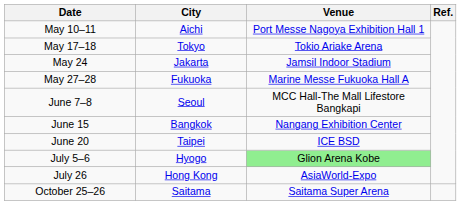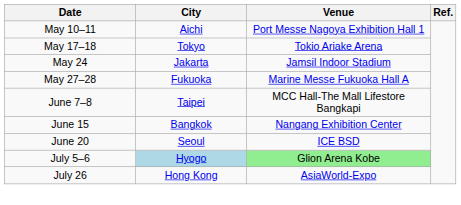June 7–8 | City: Seoul -> Taipei
June 20 | City: Taipei -> Seoul
July 5–6 | City: no background -> lightblue background
- row: October 25–26 | Saitama | Saitama Super Arena
